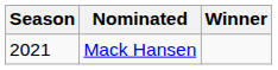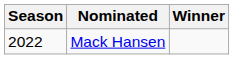Mack Hansen | Season: 2021 -> 2022
